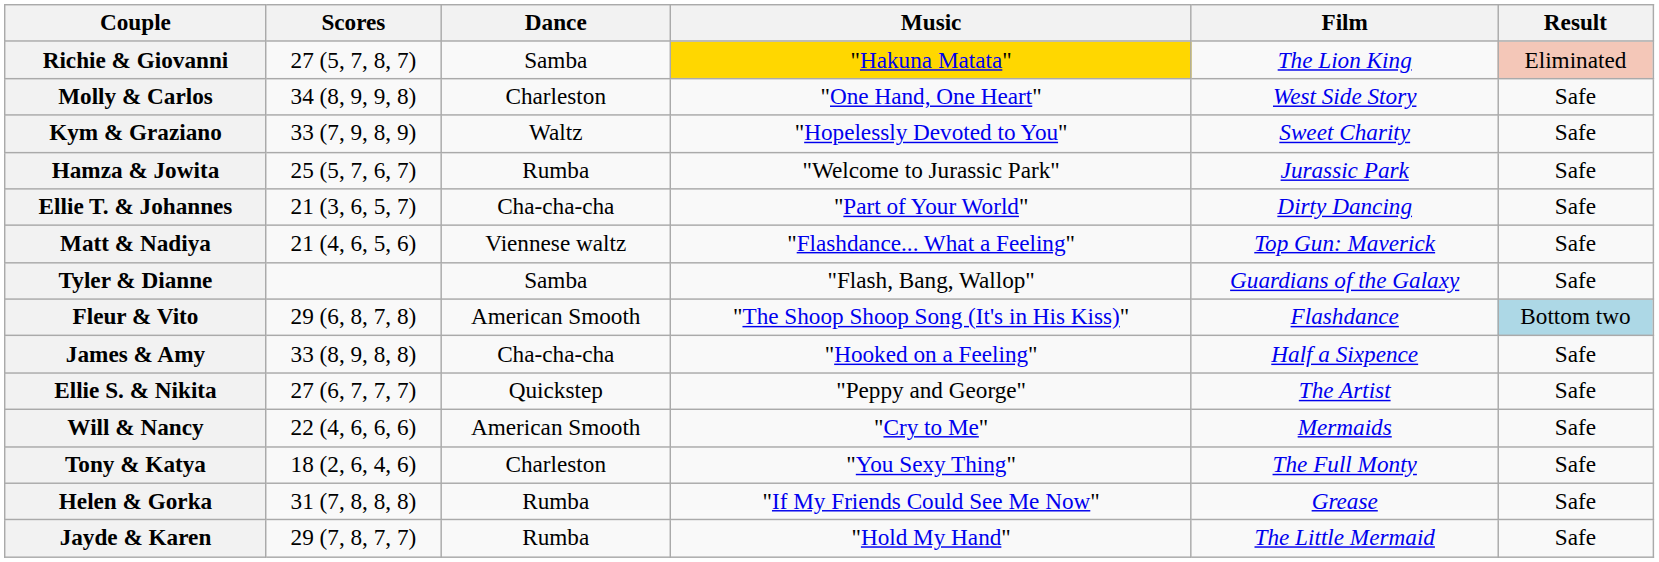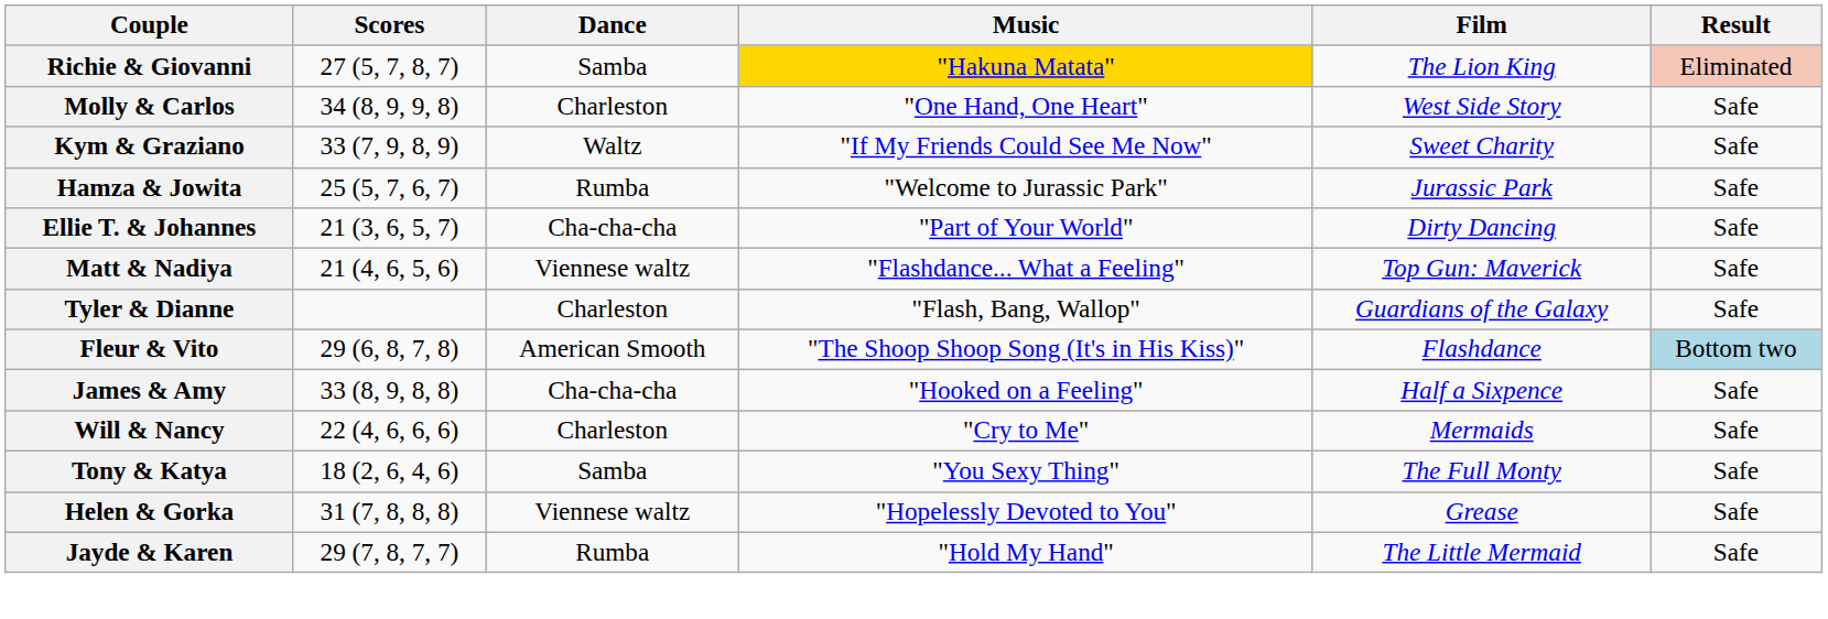Kym & Graziano | Music: "Hopelessly Devoted to You" -> "If My Friends Could See Me Now"
Tyler & Dianne | Dance: Samba -> Charleston
- row: Ellie S. & Nikita | 27 (6, 7, 7, 7) | Quickstep | "Peppy and George" | The Artist | Safe
Will & Nancy | Dance: American Smooth -> Charleston
Tony & Katya | Dance: Charleston -> Samba
Helen & Gorka | Dance: Rumba -> Viennese waltz
Helen & Gorka | Music: "If My Friends Could See Me Now" -> "Hopelessly Devoted to You"
